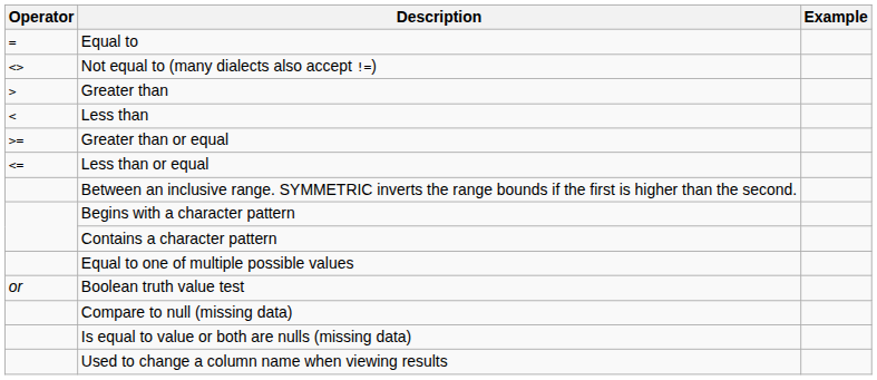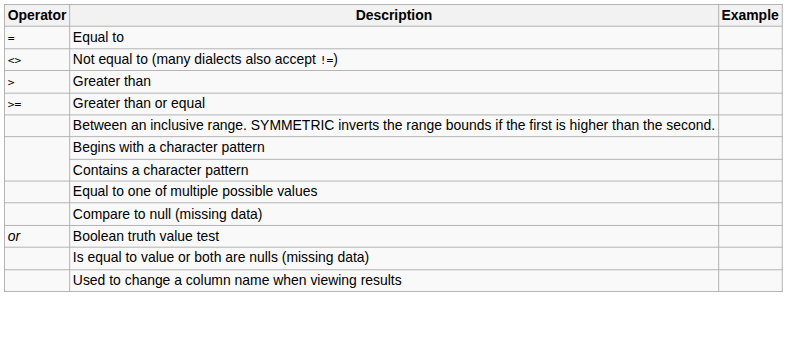- row: < | Less than
- row: <= | Less than or equal
rows swapped: Compare to null (missing data) <-> Boolean truth value test
